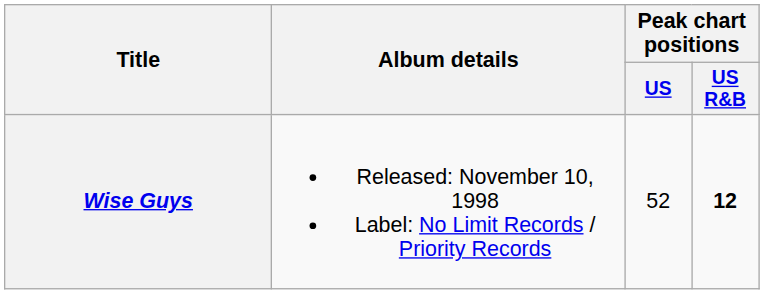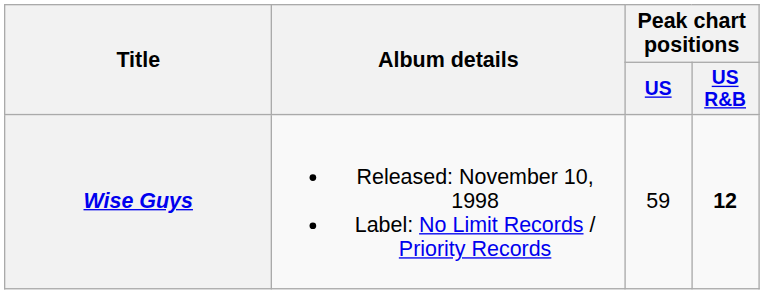Wise Guys | Peak chart positions / US: 52 -> 59
